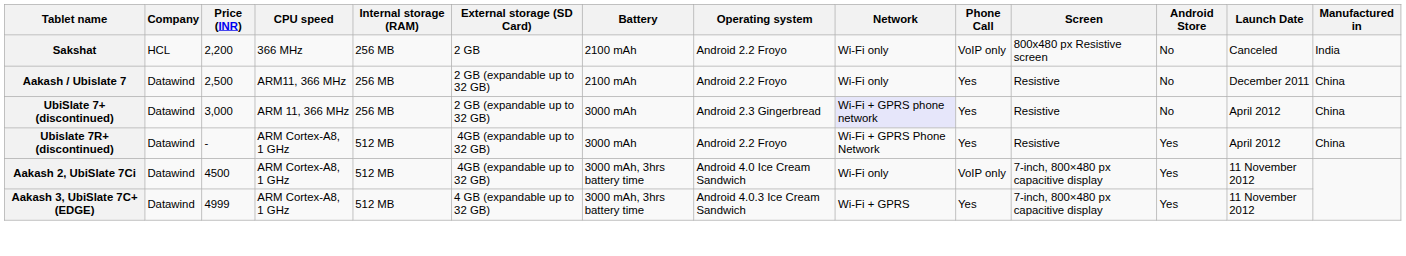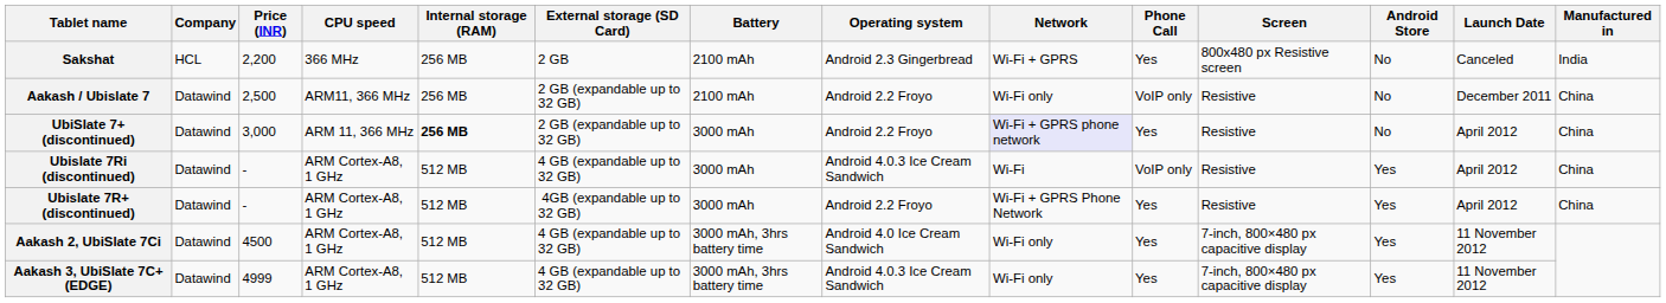Sakshat | Operating system: Android 2.2 Froyo -> Android 2.3 Gingerbread
Sakshat | Network: Wi-Fi only -> Wi-Fi + GPRS
Sakshat | Phone Call: VoIP only -> Yes
Aakash / Ubislate 7 | Phone Call: Yes -> VoIP only
UbiSlate 7+ (discontinued) | Internal storage (RAM): normal -> bold
UbiSlate 7+ (discontinued) | Operating system: Android 2.3 Gingerbread -> Android 2.2 Froyo
+ row: Ubislate 7Ri (discontinued) | Datawind | - | ARM Cortex-A8, 1 GHz | 512 MB | 4 GB (expandable up to 32 GB) | 3000 mAh | Android 4.0.3 Ice Cream Sandwich | Wi-Fi | VoIP only | Resistive | Yes | April 2012 | China
Aakash 2, UbiSlate 7Ci | External storage (SD Card): 4GB (expandable up to 32 GB) -> 4 GB (expandable up to 32 GB)
Aakash 2, UbiSlate 7Ci | Phone Call: VoIP only -> Yes
Aakash 3, UbiSlate 7C+(EDGE) | Network: Wi-Fi + GPRS -> Wi-Fi only
